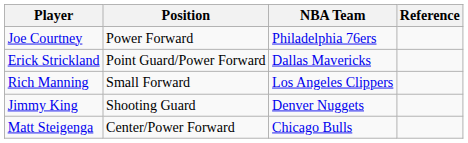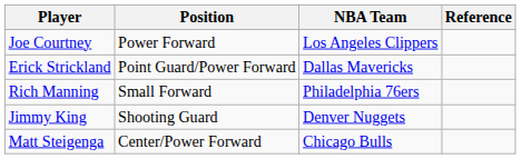Joe Courtney | NBA Team: Philadelphia 76ers -> Los Angeles Clippers
Rich Manning | NBA Team: Los Angeles Clippers -> Philadelphia 76ers
